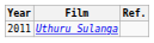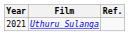Uthuru Sulanga | Year: 2011 -> 2021
